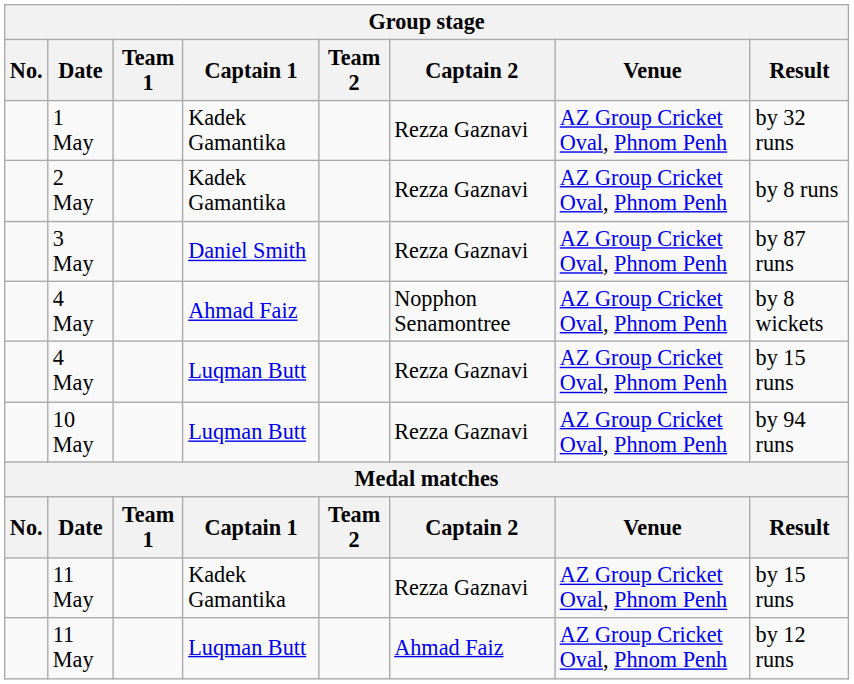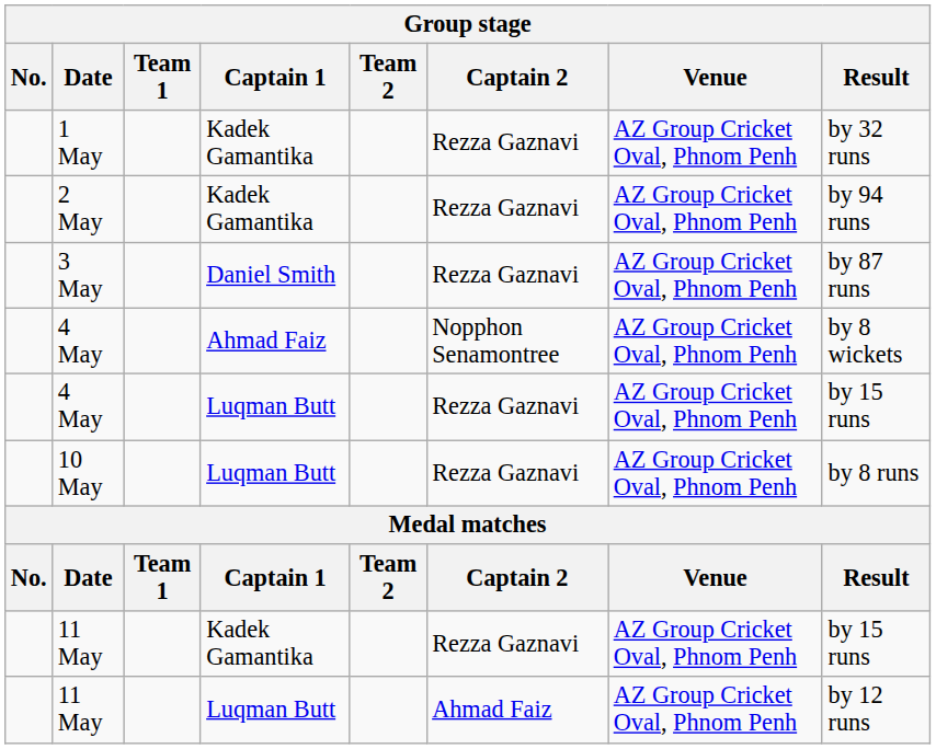2 May | Result: by 8 runs -> by 94 runs
10 May | Result: by 94 runs -> by 8 runs
